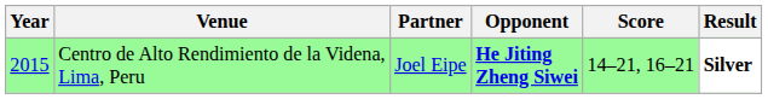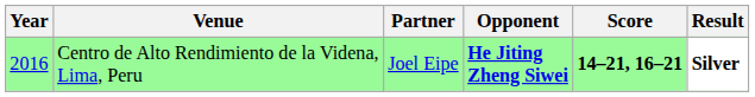Centro de Alto Rendimiento de la Videna, Lima, Peru | Year: 2015 -> 2016
Centro de Alto Rendimiento de la Videna, Lima, Peru | Score: normal -> bold
